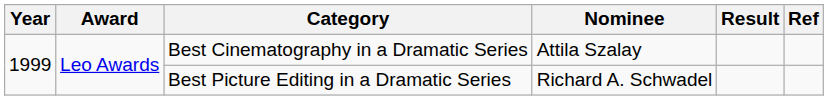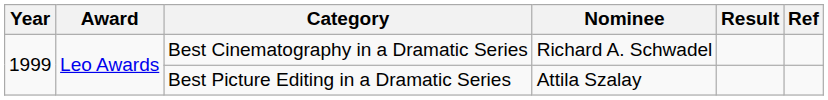Best Cinematography in a Dramatic Series | Nominee: Attila Szalay -> Richard A. Schwadel
Best Picture Editing in a Dramatic Series | Nominee: Richard A. Schwadel -> Attila Szalay
